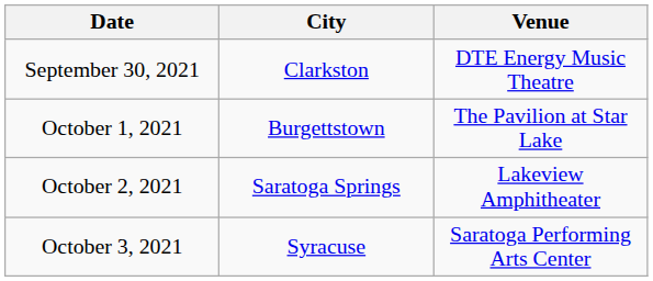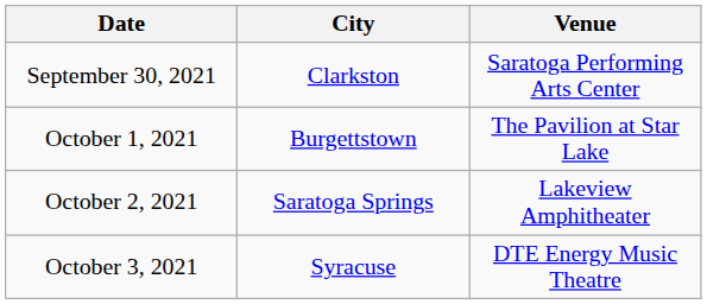September 30, 2021 | Venue: DTE Energy Music Theatre -> Saratoga Performing Arts Center
October 3, 2021 | Venue: Saratoga Performing Arts Center -> DTE Energy Music Theatre
